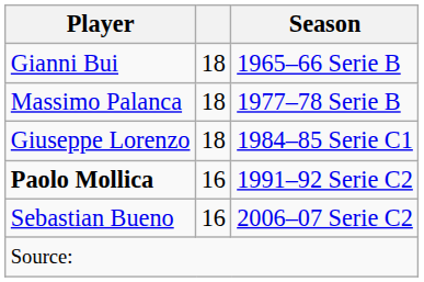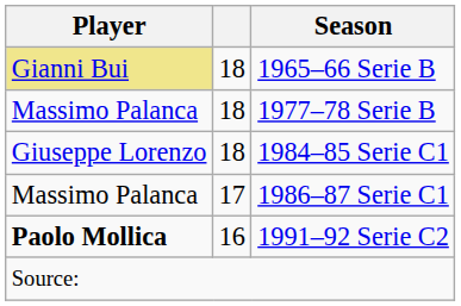1965–66 Serie B | Player: no background -> khaki background
+ row: Massimo Palanca | 17 | 1986–87 Serie C1
- row: Sebastian Bueno | 16 | 2006–07 Serie C2
